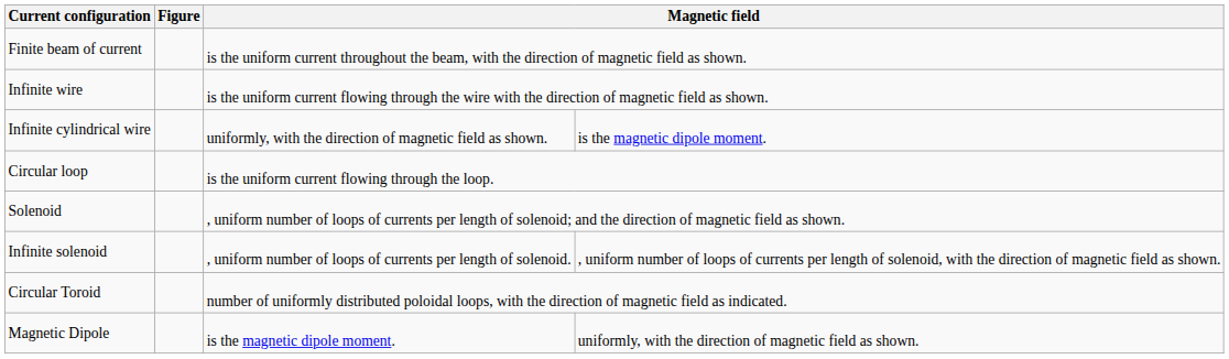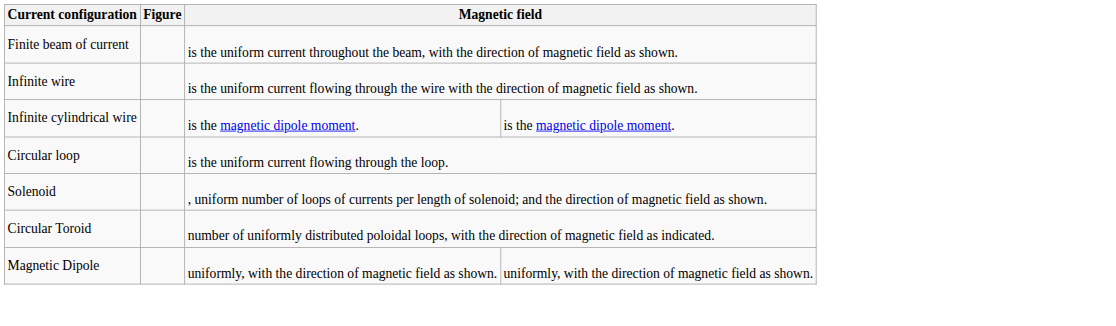Infinite cylindrical wire | column 3: uniformly, with the direction of magnetic field as shown. -> is the magnetic dipole moment.
- row: Infinite solenoid | , uniform number of loops of currents per length of solenoid. | , uniform number of loops of currents per length of solenoid, with the direction of magnetic field as shown.
Magnetic Dipole | column 3: is the magnetic dipole moment. -> uniformly, with the direction of magnetic field as shown.
